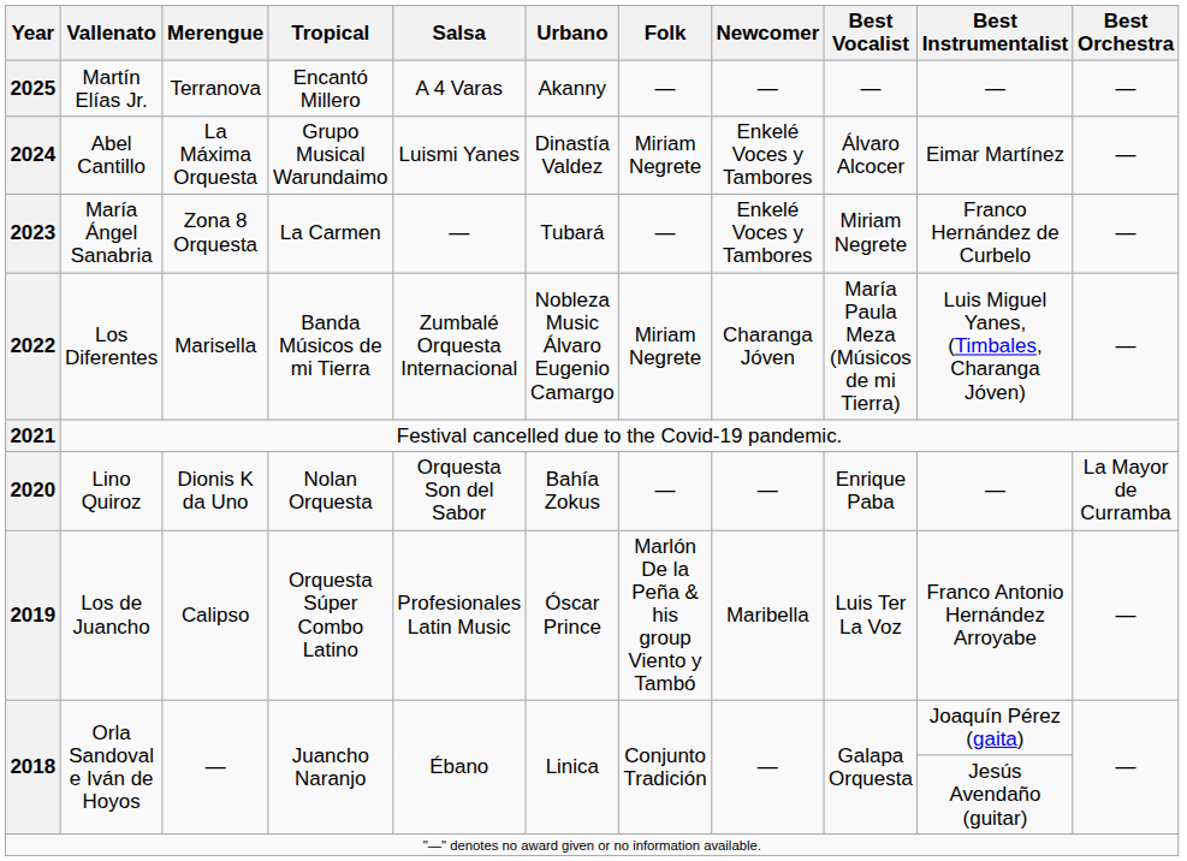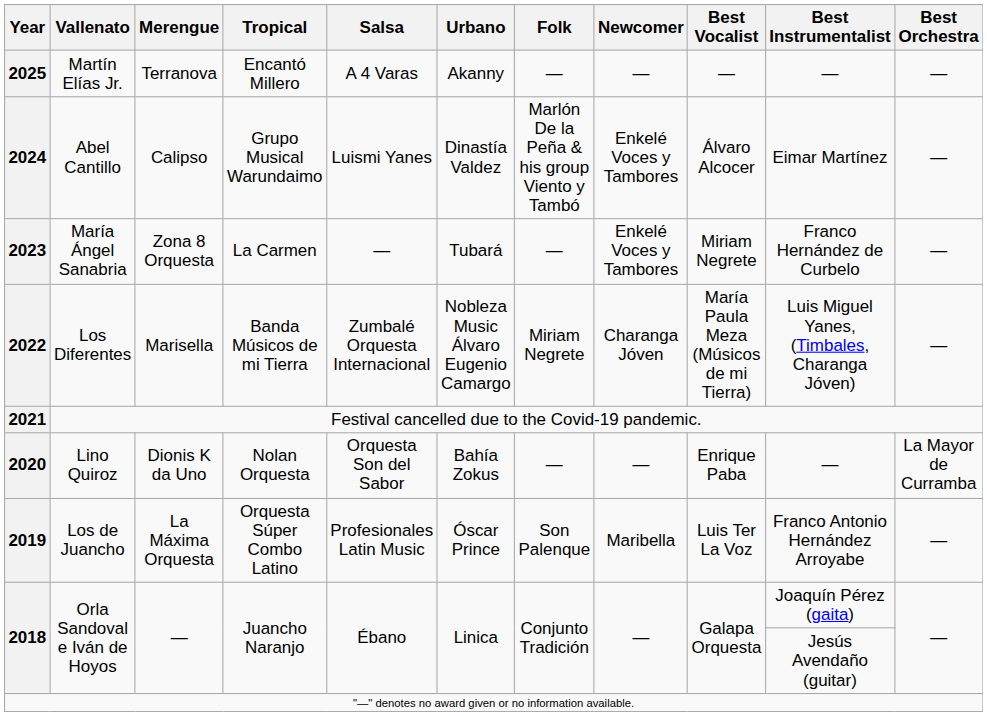2024 | Merengue: La Máxima Orquesta -> Calipso
2024 | Folk: Miriam Negrete -> Marlón De la Peña & his group Viento y Tambó
2019 | Merengue: Calipso -> La Máxima Orquesta
2019 | Folk: Marlón De la Peña & his group Viento y Tambó -> Son Palenque
